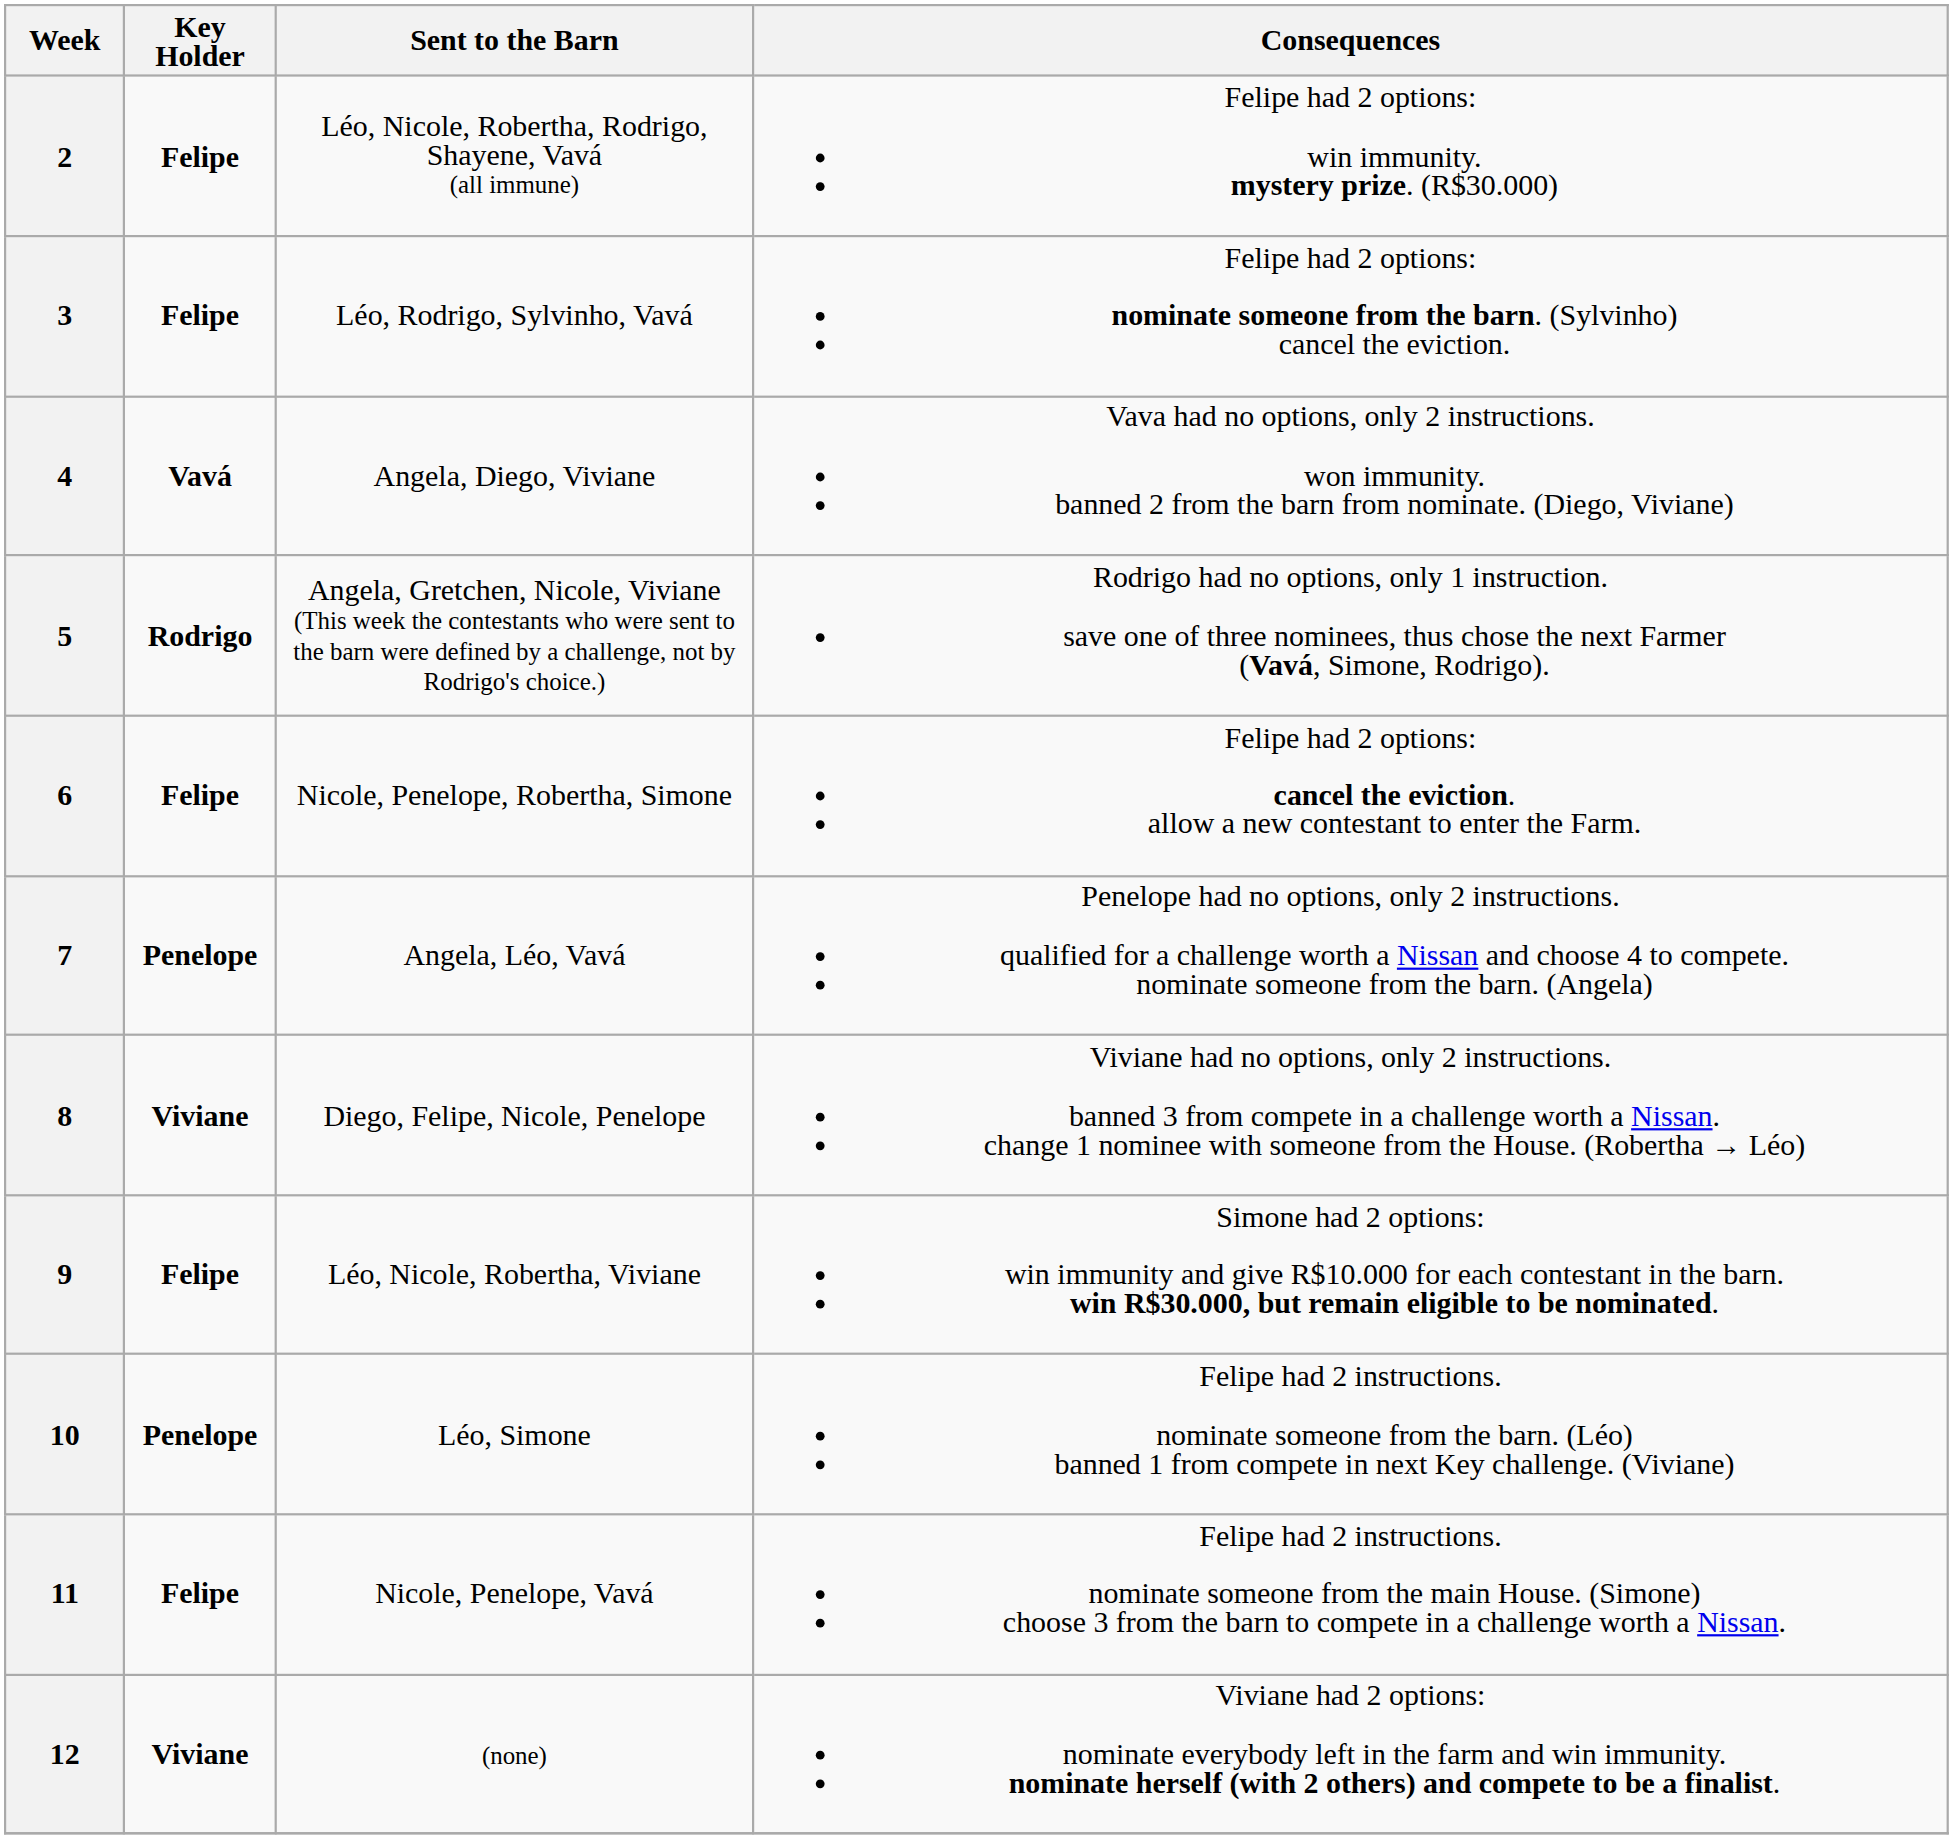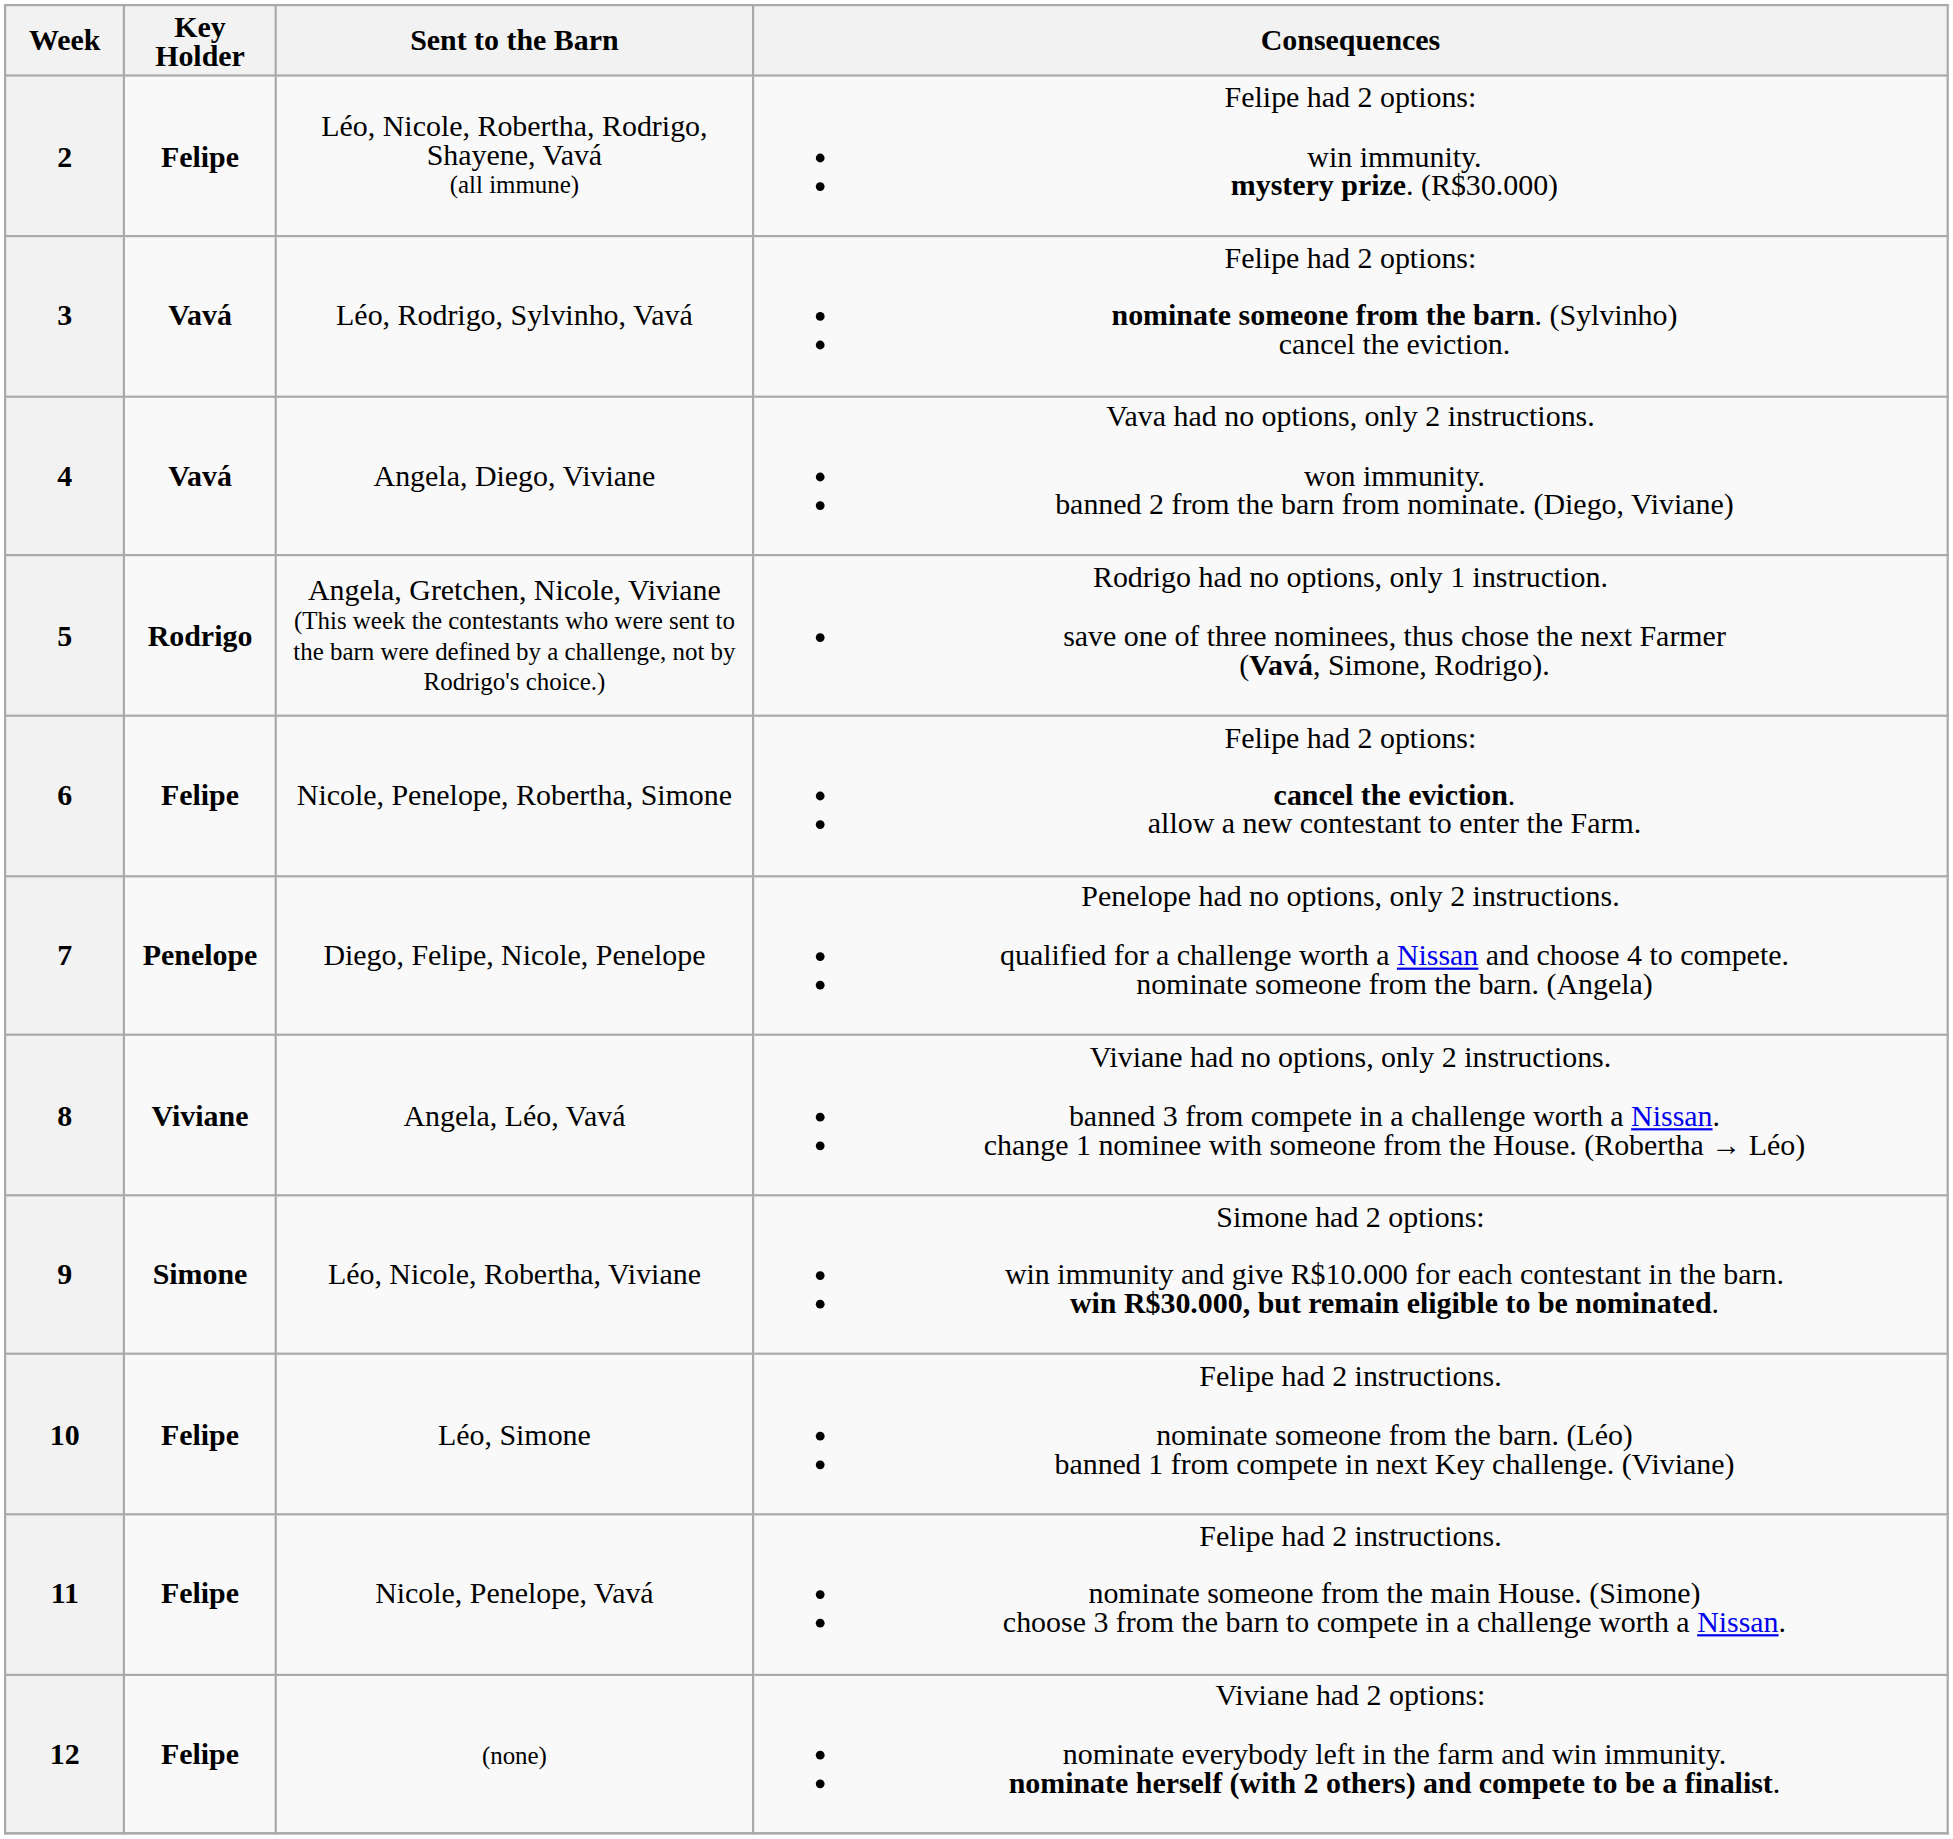3 | Key Holder: Felipe -> Vavá
7 | Sent to the Barn: Angela, Léo, Vavá -> Diego, Felipe, Nicole, Penelope
8 | Sent to the Barn: Diego, Felipe, Nicole, Penelope -> Angela, Léo, Vavá
9 | Key Holder: Felipe -> Simone
10 | Key Holder: Penelope -> Felipe
12 | Key Holder: Viviane -> Felipe
